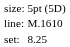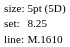rows swapped: set: <-> line:
